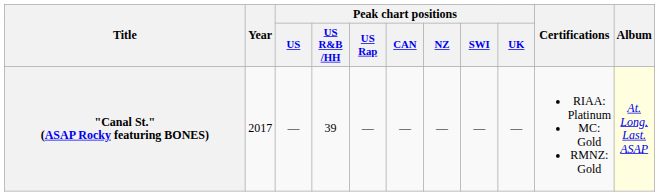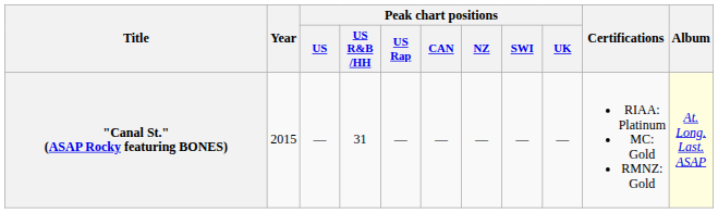"Canal St." (ASAP Rocky featuring BONES) | Year: 2017 -> 2015
"Canal St." (ASAP Rocky featuring BONES) | Peak chart positions / US R&B /HH: 39 -> 31
